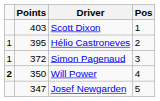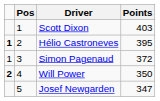columns swapped: Pos <-> Points
Hélio Castroneves | column 1: normal -> bold
